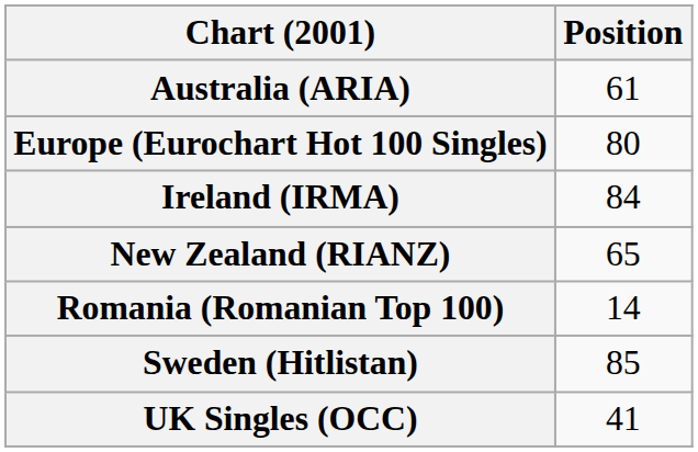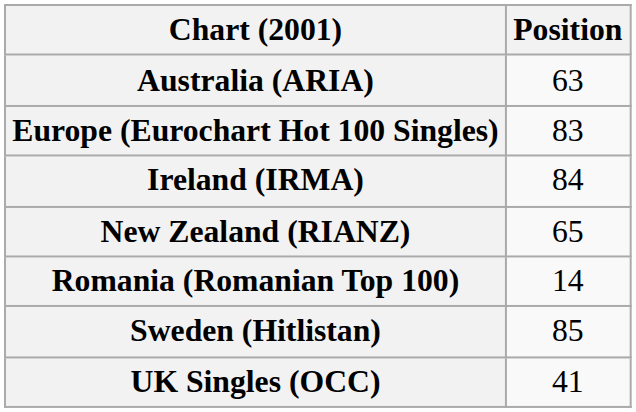Australia (ARIA) | Position: 61 -> 63
Europe (Eurochart Hot 100 Singles) | Position: 80 -> 83
